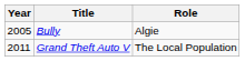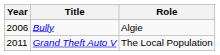Bully | Year: 2005 -> 2006
